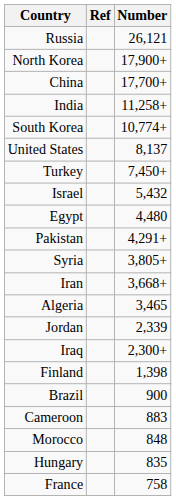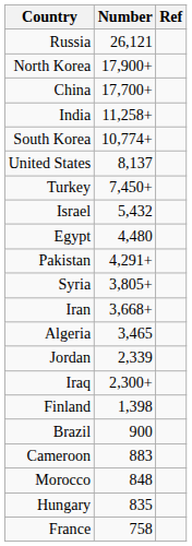columns swapped: Number <-> Ref
